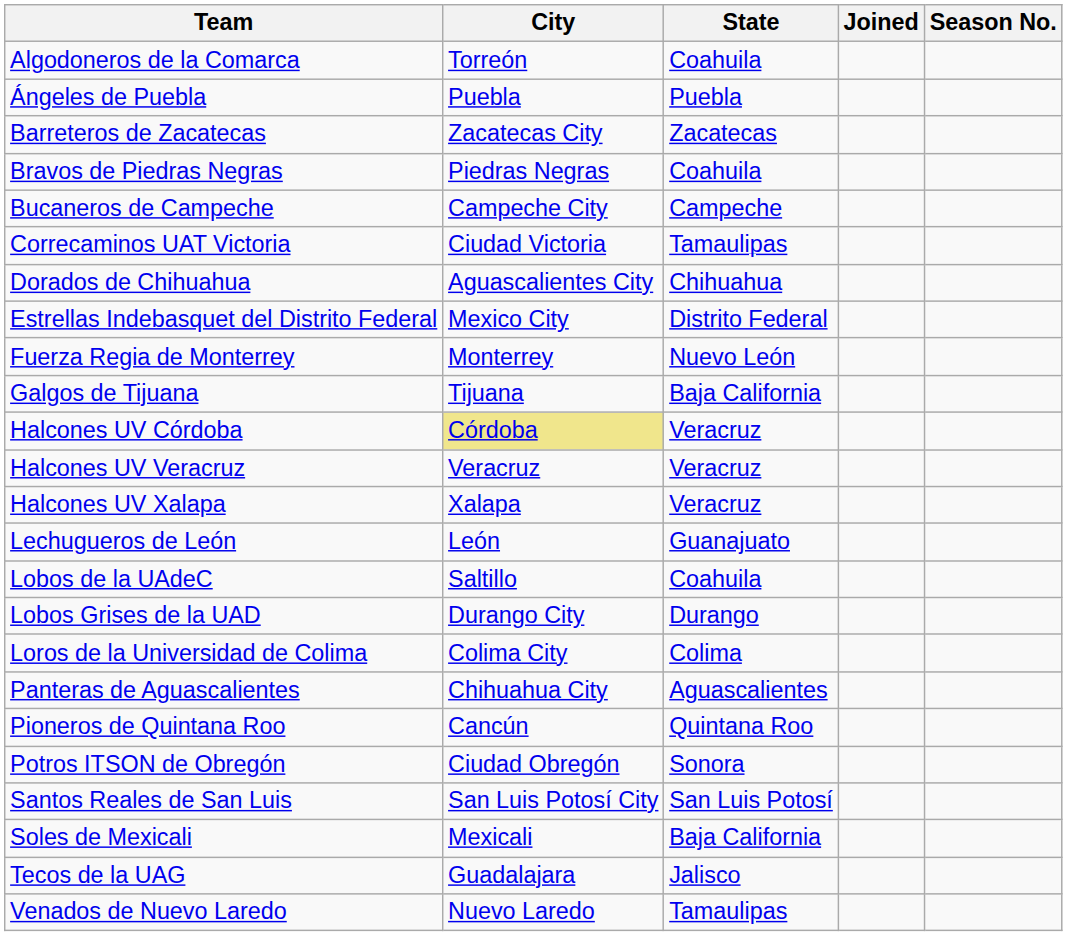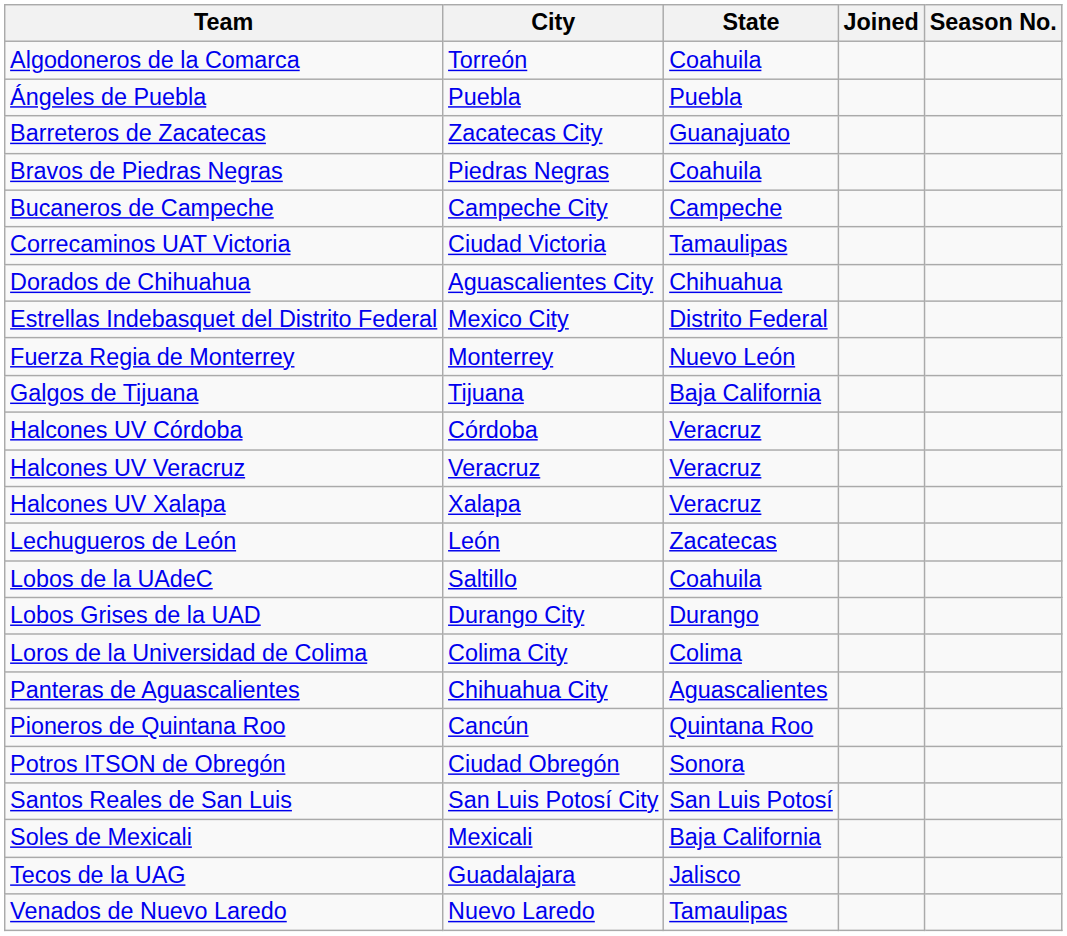Barreteros de Zacatecas | State: Zacatecas -> Guanajuato
Halcones UV Córdoba | City: khaki background -> no background
Lechugueros de León | State: Guanajuato -> Zacatecas
